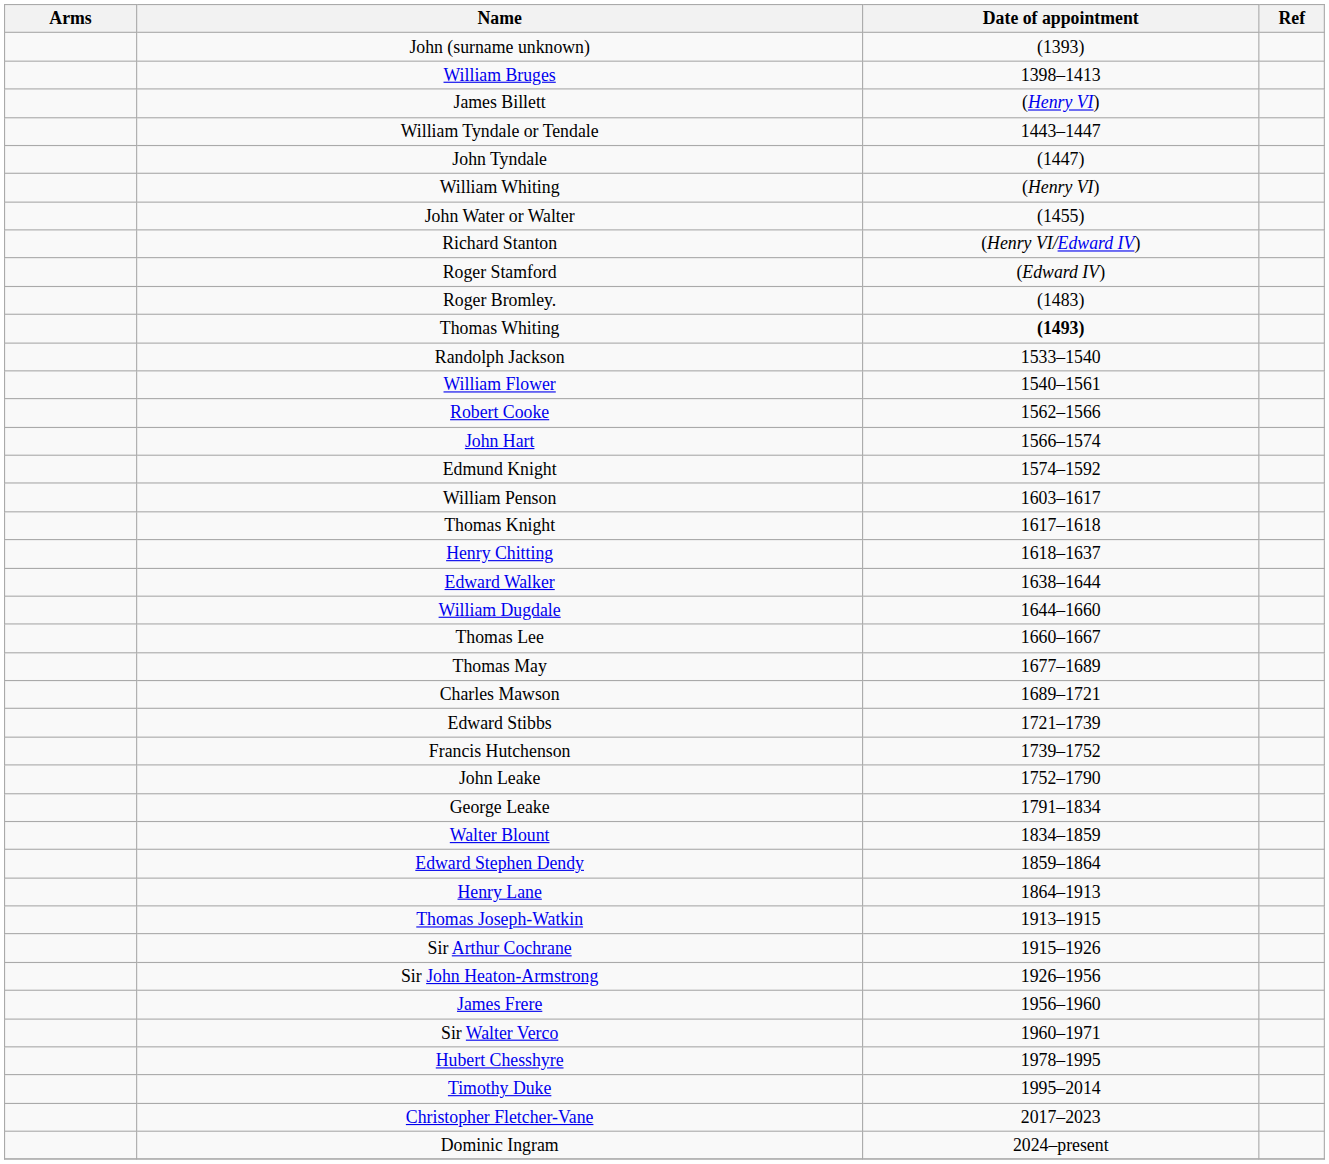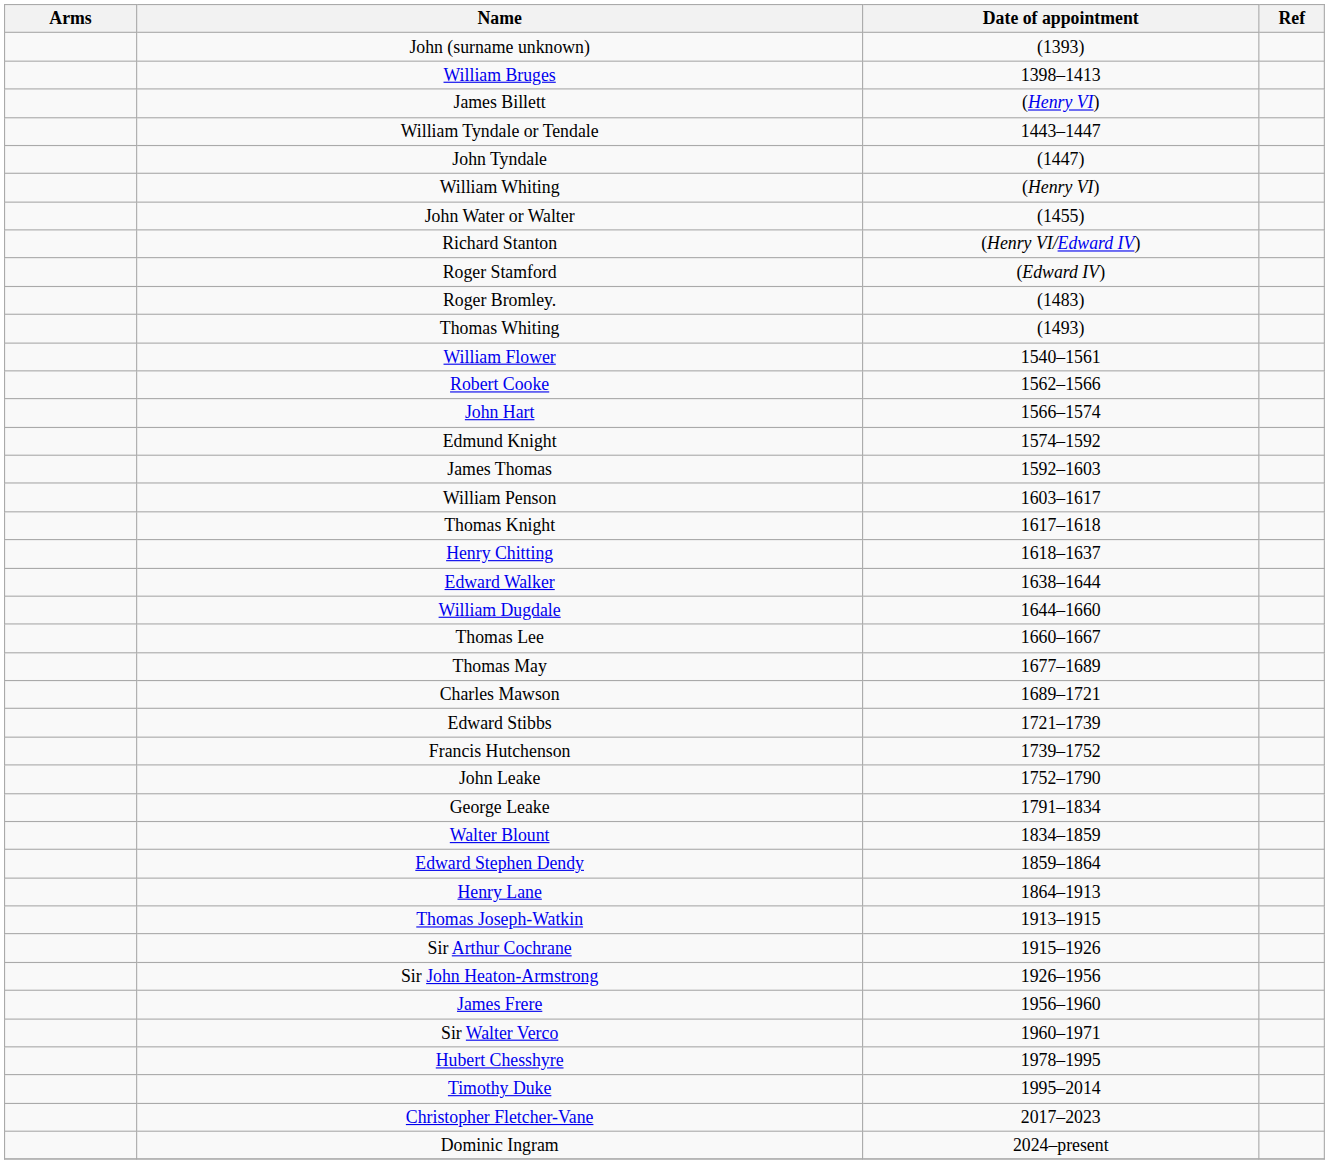Thomas Whiting | Date of appointment: bold -> normal
- row: Randolph Jackson | 1533–1540
+ row: James Thomas | 1592–1603
